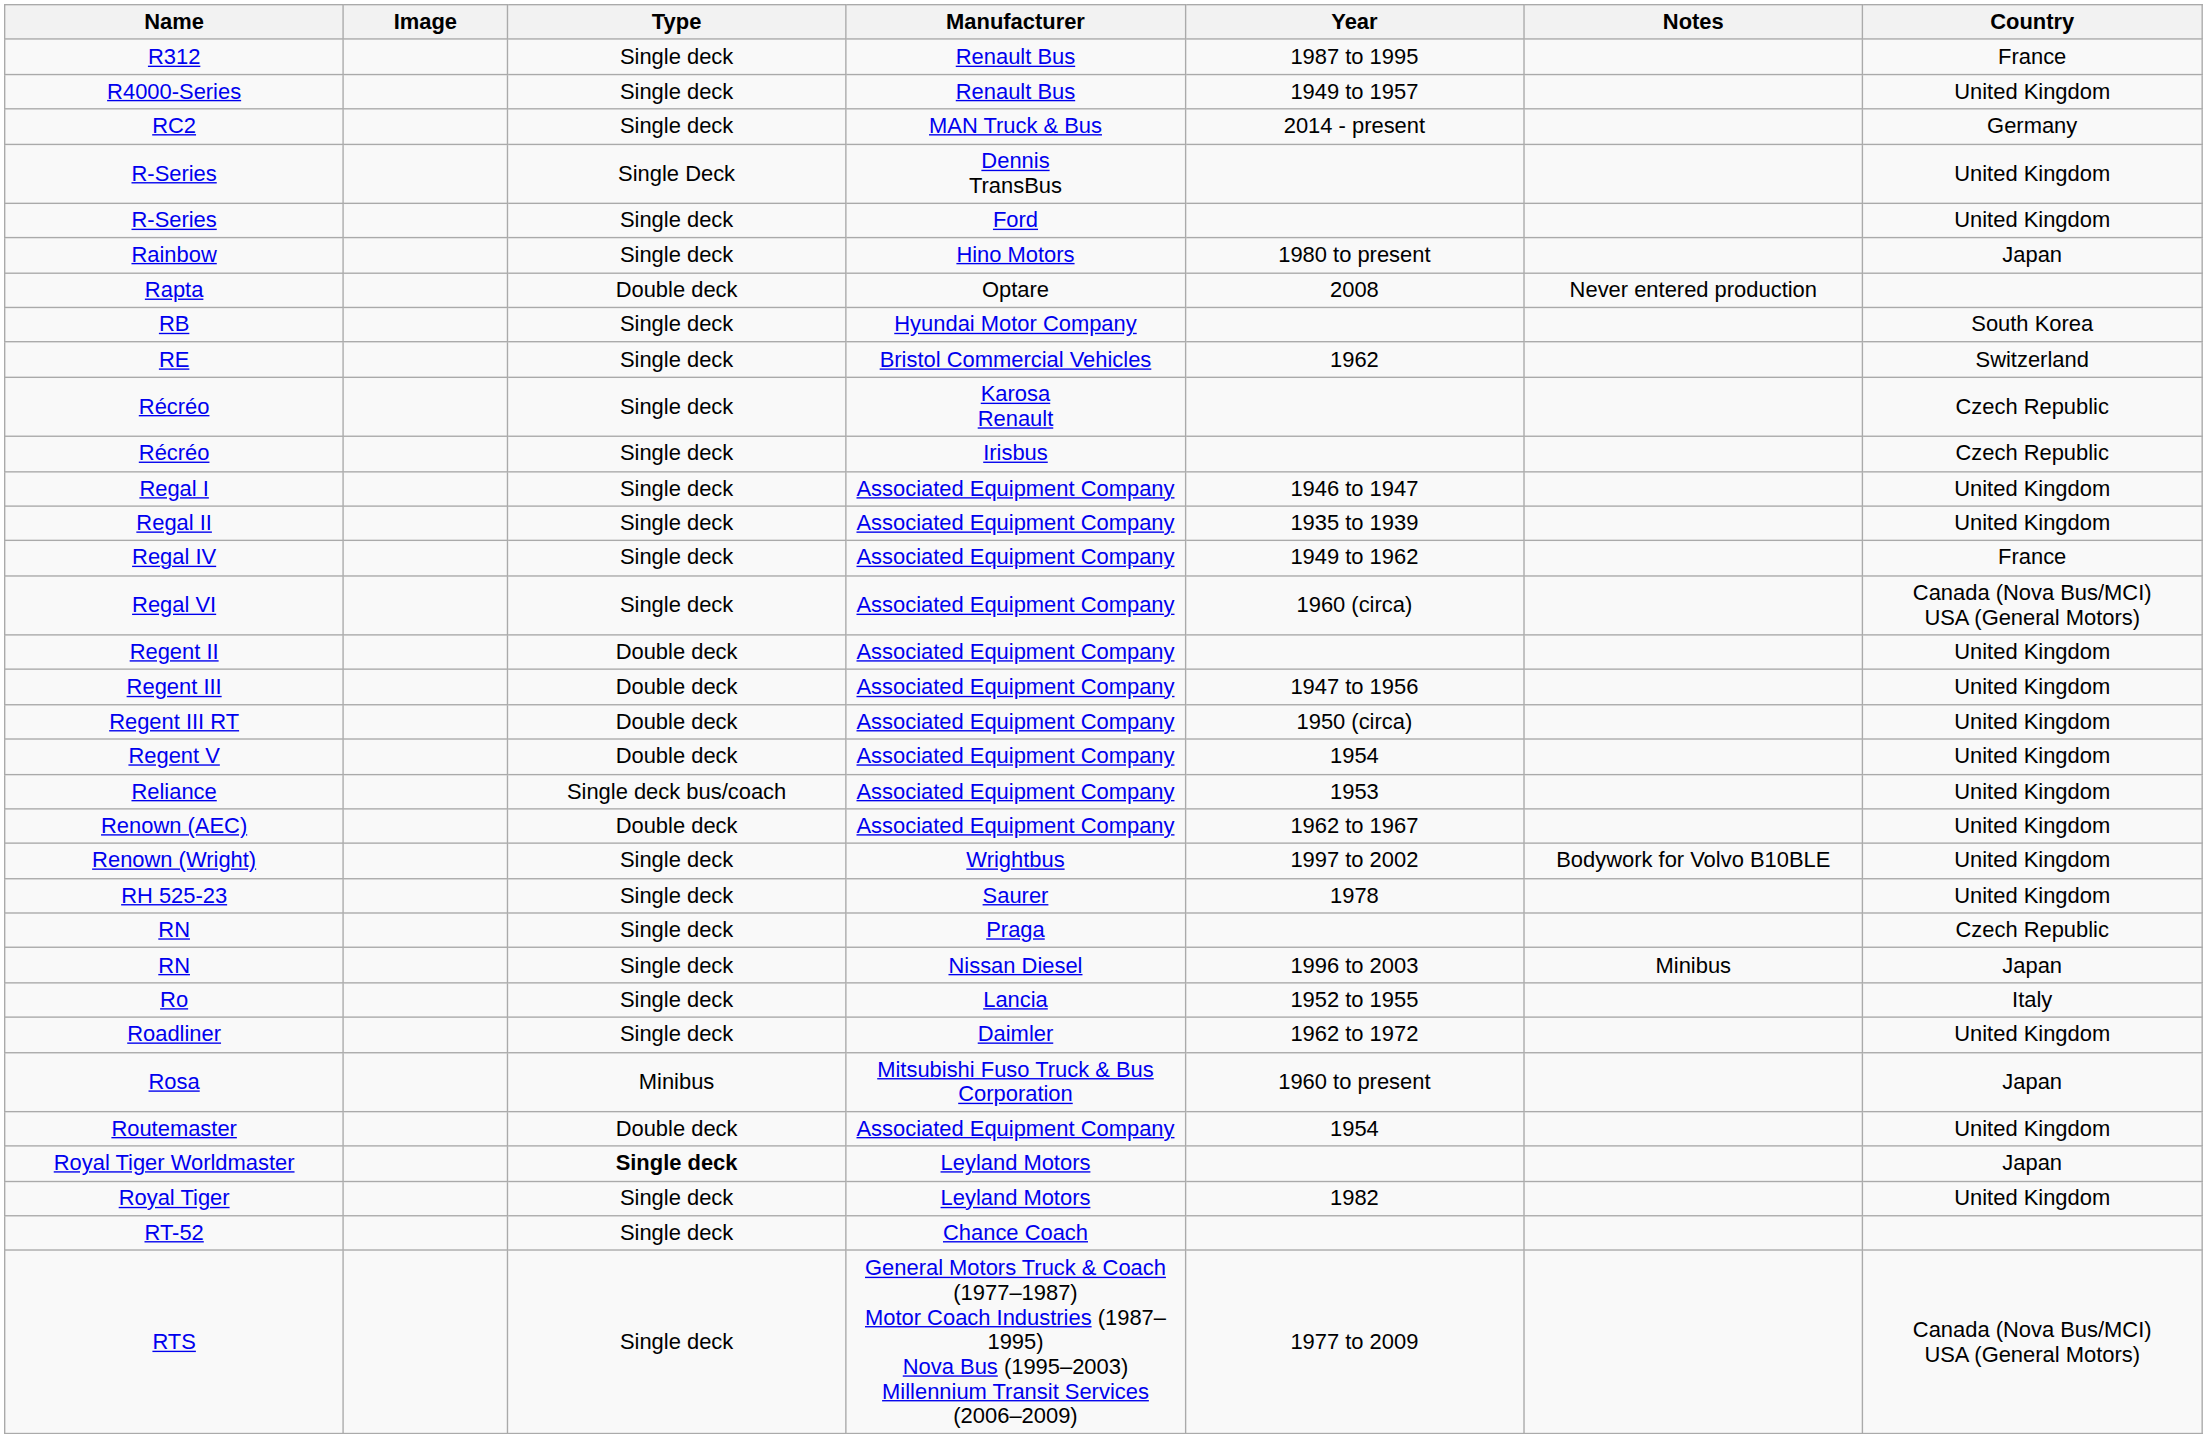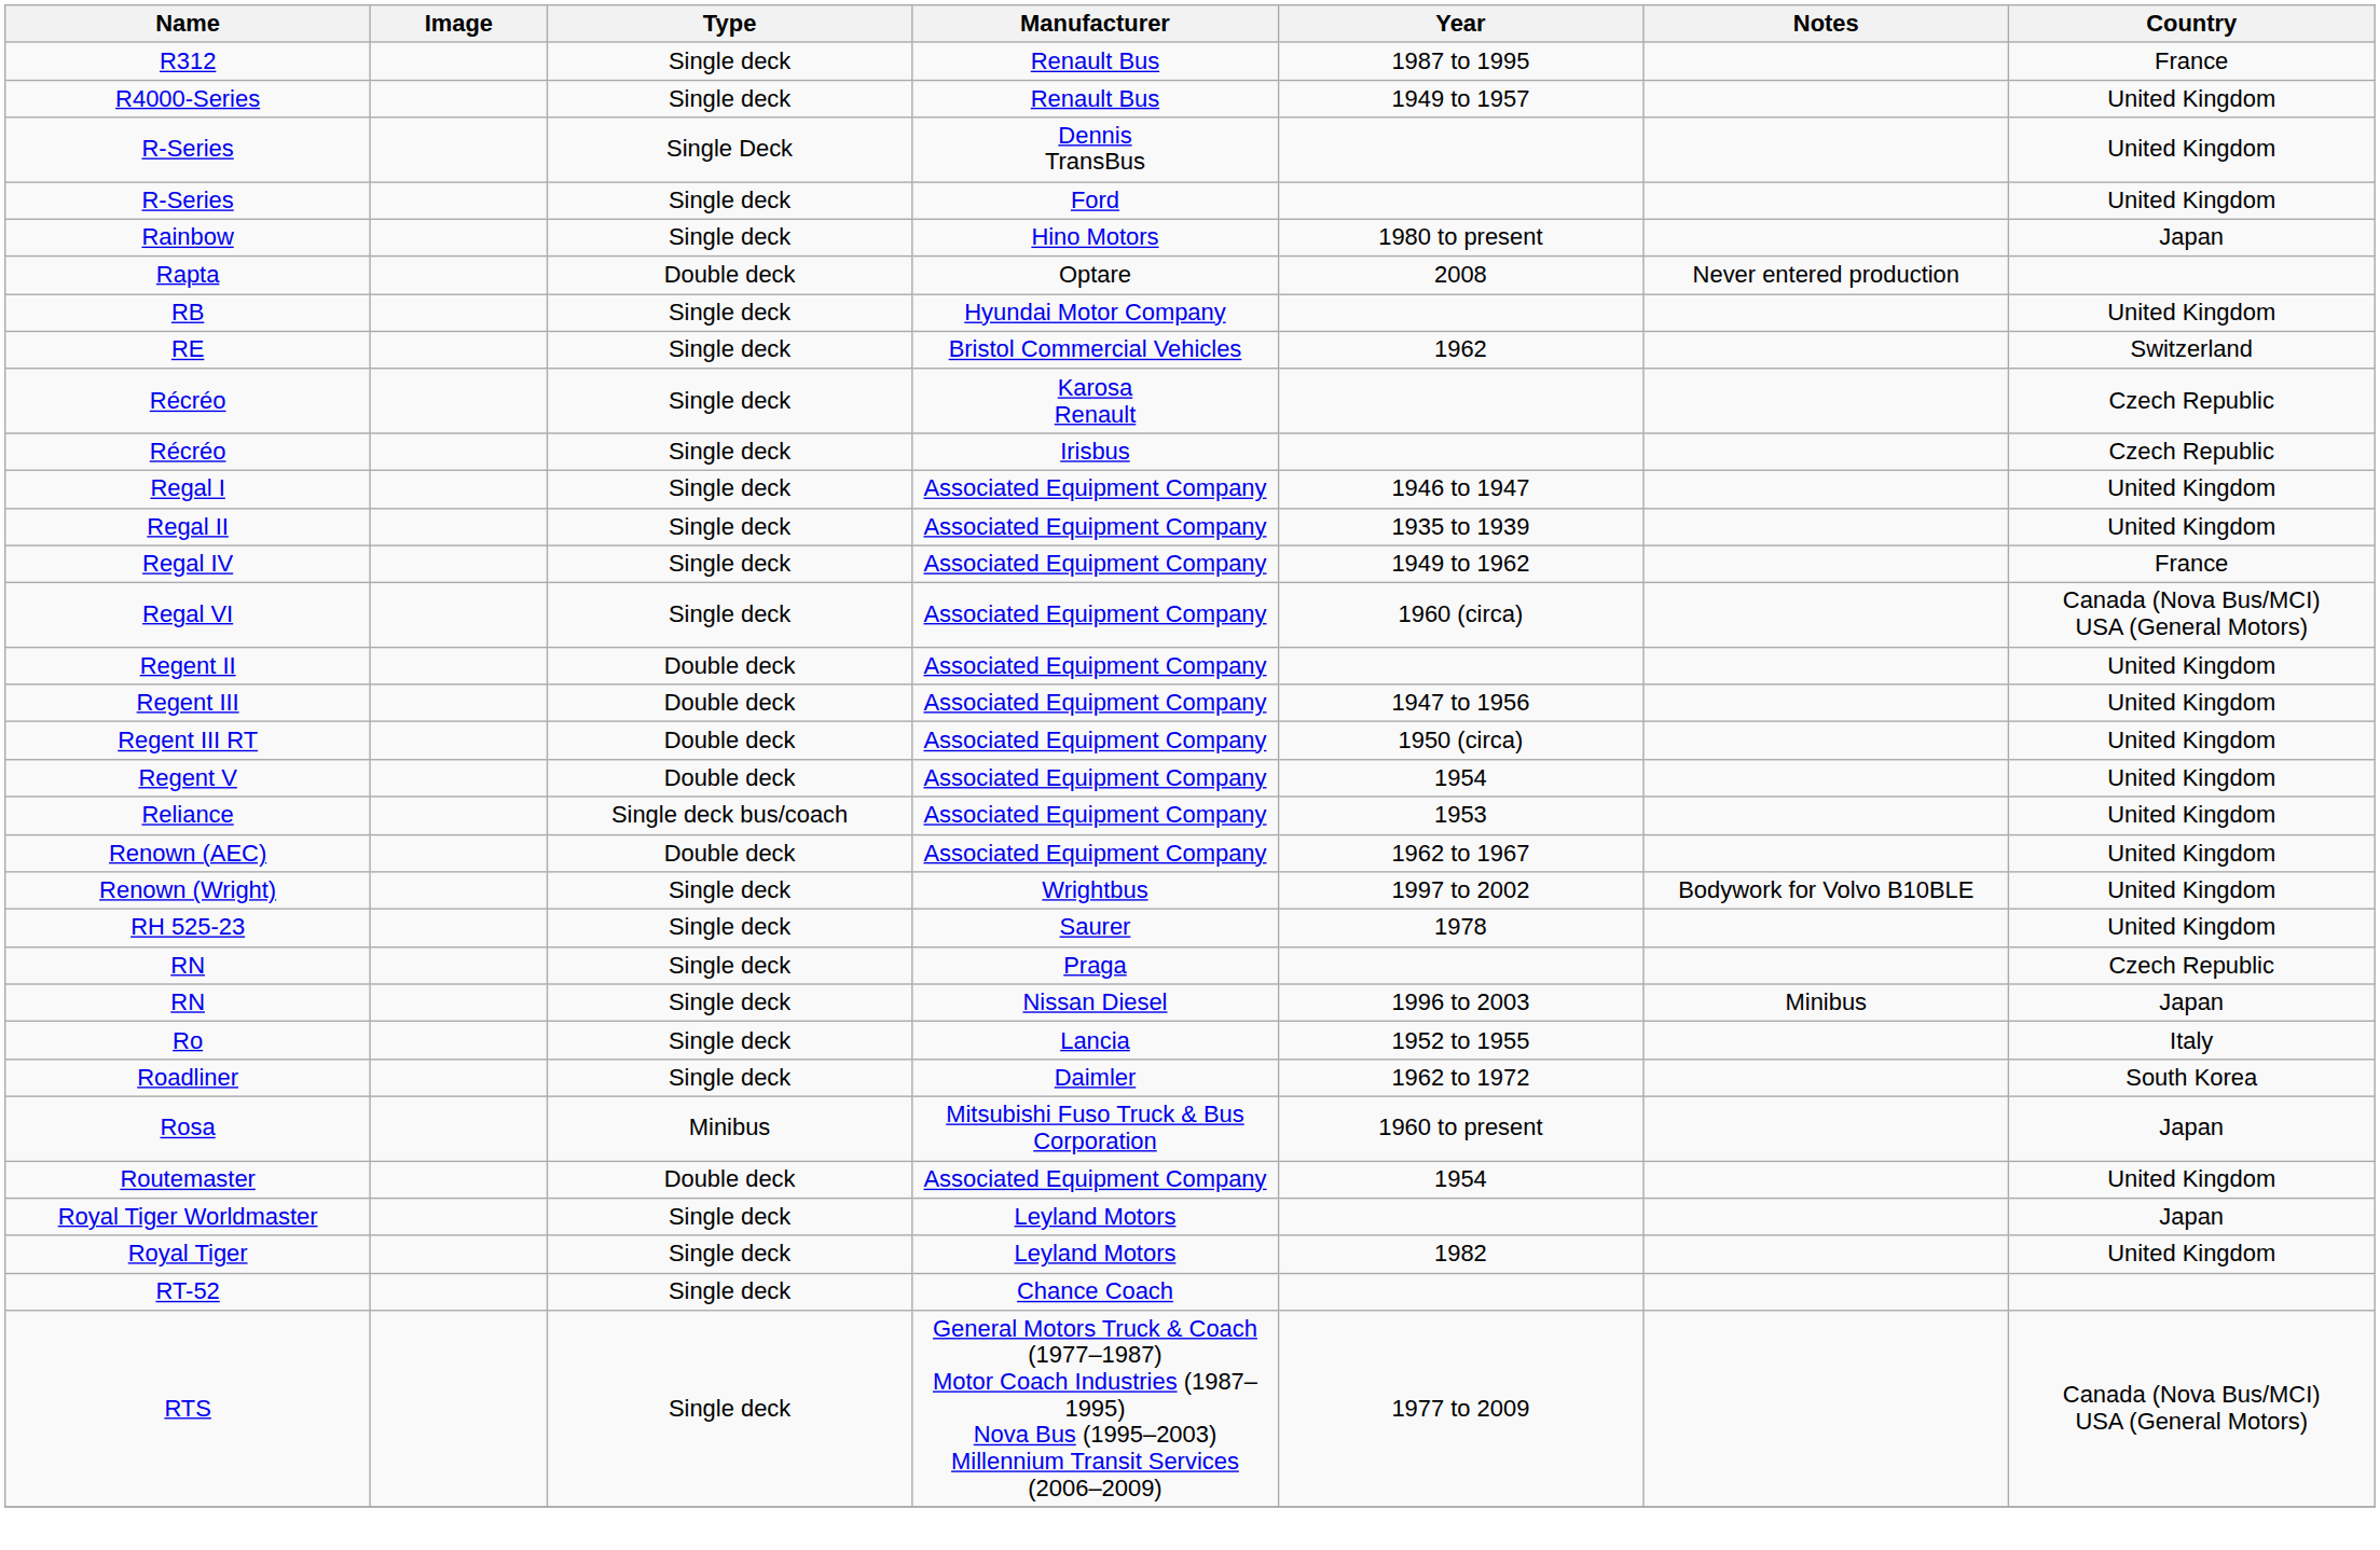- row: RC2 | Single deck | MAN Truck & Bus | 2014 - present | Germany
RB | Country: South Korea -> United Kingdom
Roadliner | Country: United Kingdom -> South Korea
Royal Tiger Worldmaster | Type: bold -> normal
